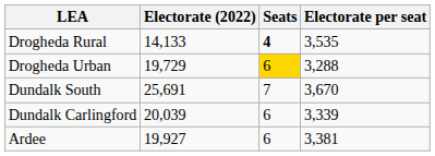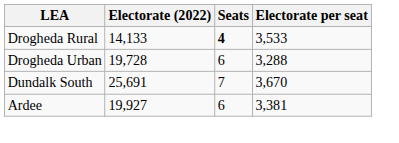Drogheda Rural | Electorate per seat: 3,535 -> 3,533
Drogheda Urban | Electorate (2022): 19,729 -> 19,728
Drogheda Urban | Seats: gold background -> no background
- row: Dundalk Carlingford | 20,039 | 6 | 3,339
